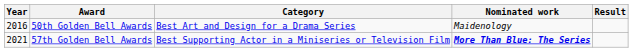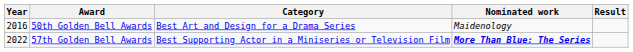57th Golden Bell Awards | Year: 2021 -> 2022
